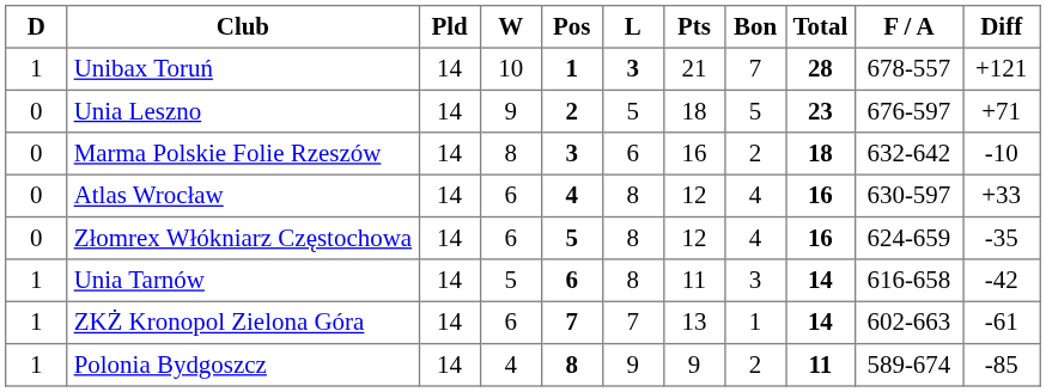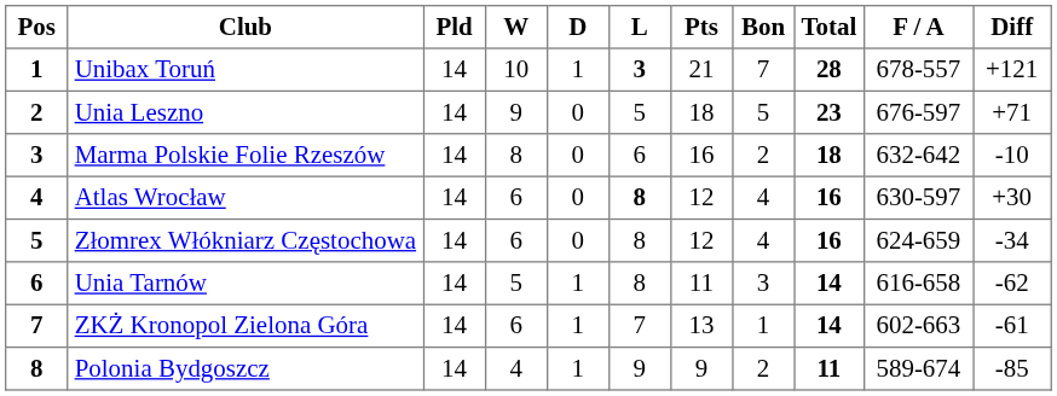columns swapped: Pos <-> D
Atlas Wrocław | L: normal -> bold
Atlas Wrocław | Diff: +33 -> +30
Złomrex Włókniarz Częstochowa | Diff: -35 -> -34
Unia Tarnów | Diff: -42 -> -62
